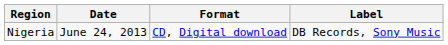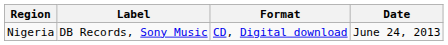columns swapped: Date <-> Label
